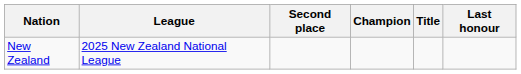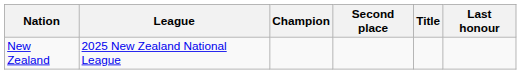columns swapped: Champion <-> Second place
